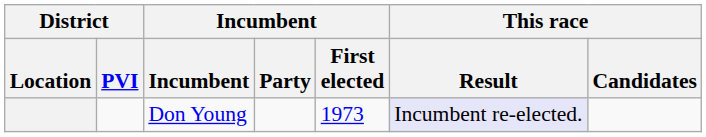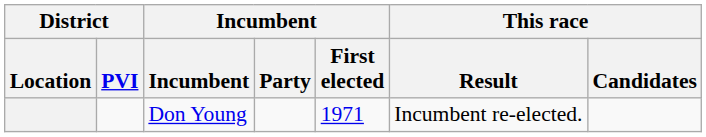Don Young | Incumbent / First elected: 1973 -> 1971
Don Young | This race / Result: lavender background -> no background
